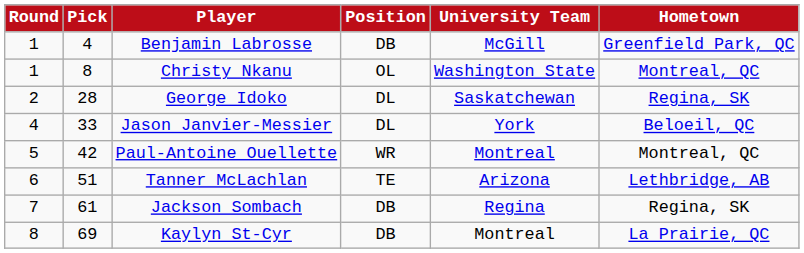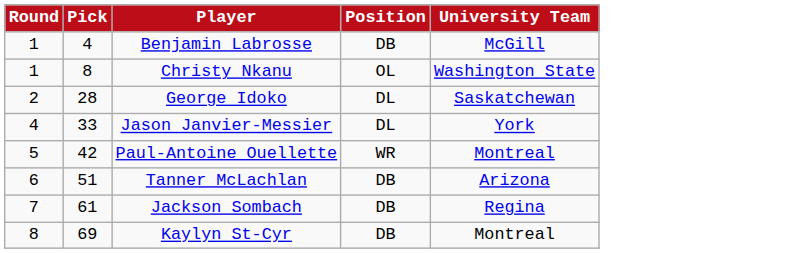- column: Hometown | Greenfield Park, QC | Montreal, QC | Regina, SK | Beloeil, QC | Montreal, QC | Lethbridge, AB | Regina, SK | La Prairie, QC
Tanner McLachlan | Position: TE -> DB
